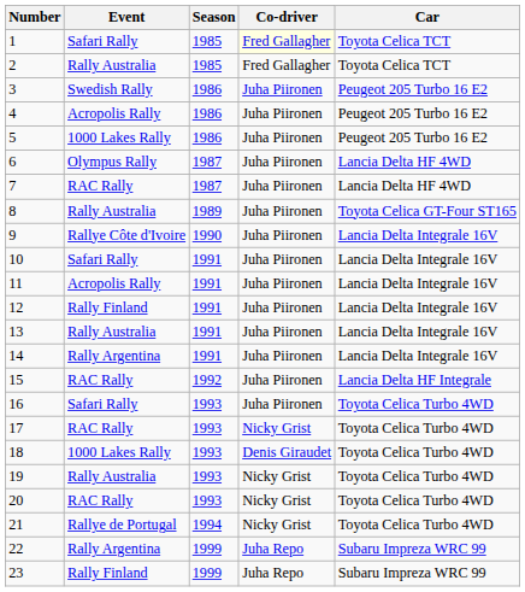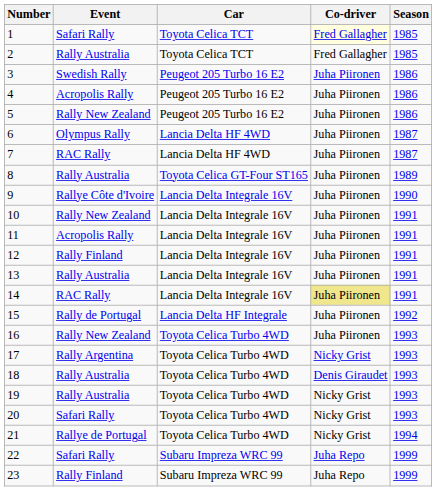columns swapped: Season <-> Car
5 | Event: 1000 Lakes Rally -> Rally New Zealand
10 | Event: Safari Rally -> Rally New Zealand
14 | Event: Rally Argentina -> RAC Rally
14 | Co-driver: no background -> khaki background
15 | Event: RAC Rally -> Rally de Portugal
16 | Event: Safari Rally -> Rally New Zealand
17 | Event: RAC Rally -> Rally Argentina
18 | Event: 1000 Lakes Rally -> Rally Australia
20 | Event: RAC Rally -> Safari Rally
22 | Event: Rally Argentina -> Safari Rally
